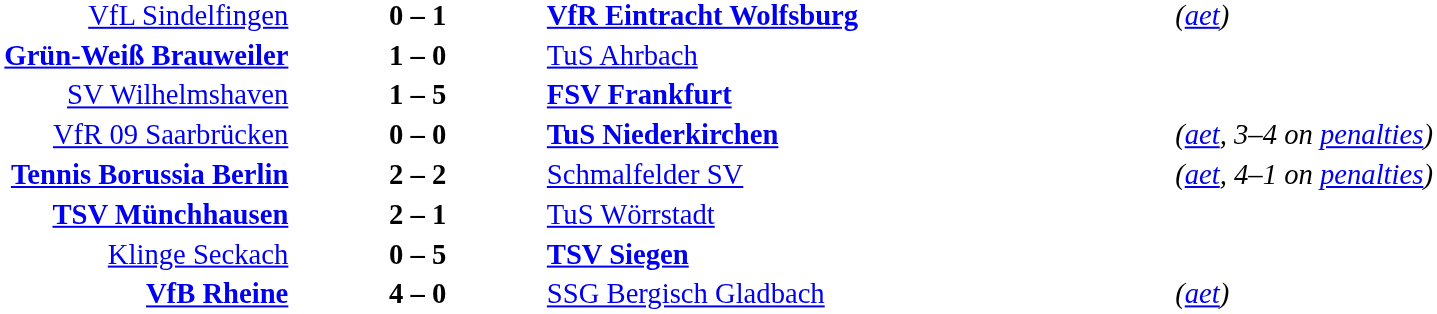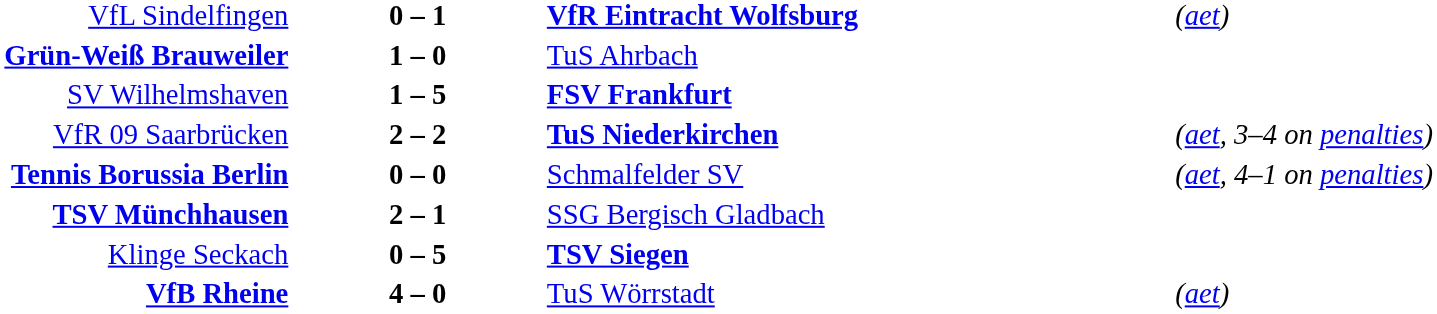VfR 09 Saarbrücken | column 2: 0 – 0 -> 2 – 2
Tennis Borussia Berlin | column 2: 2 – 2 -> 0 – 0
TSV Münchhausen | column 3: TuS Wörrstadt -> SSG Bergisch Gladbach
VfB Rheine | column 3: SSG Bergisch Gladbach -> TuS Wörrstadt
